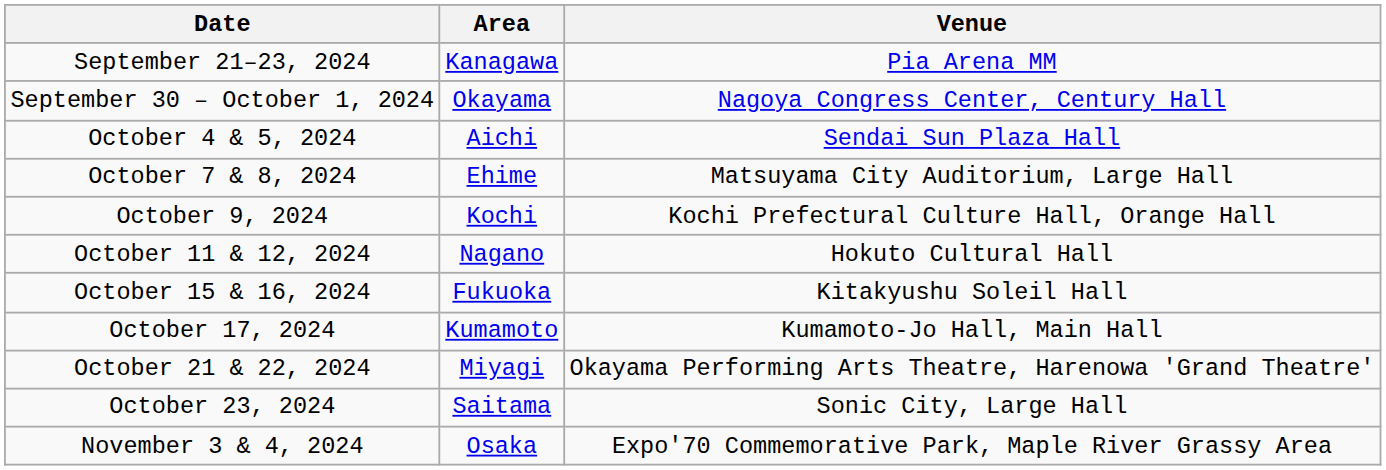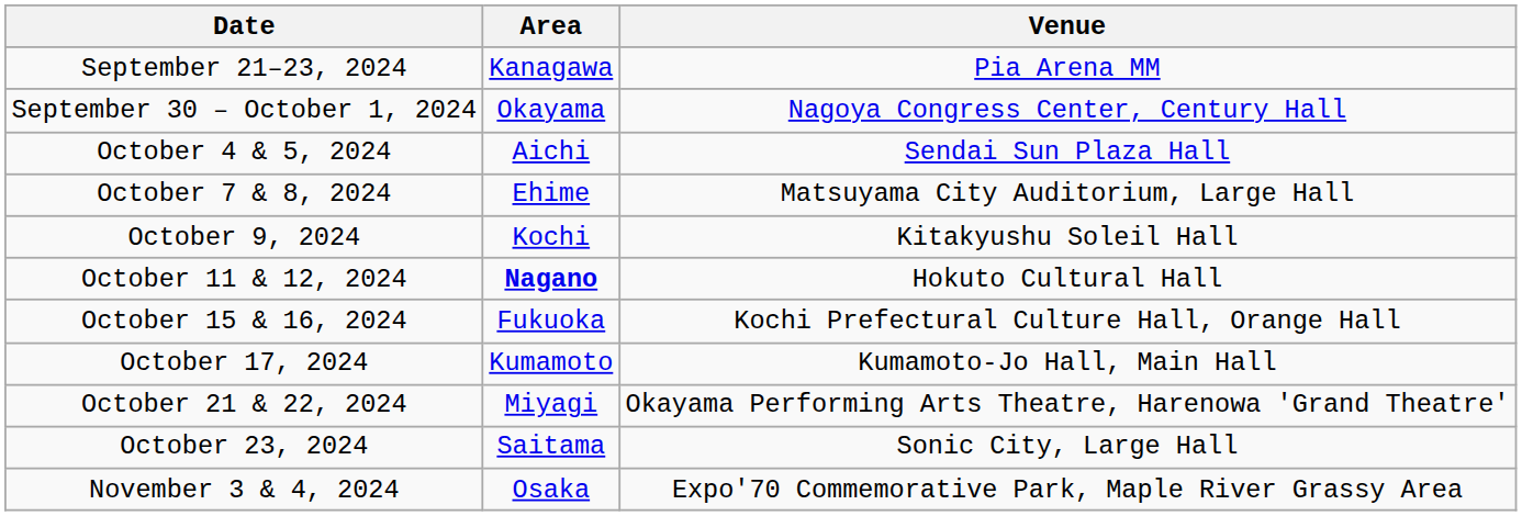October 9, 2024 | Venue: Kochi Prefectural Culture Hall, Orange Hall -> Kitakyushu Soleil Hall
October 11 & 12, 2024 | Area: normal -> bold
October 15 & 16, 2024 | Venue: Kitakyushu Soleil Hall -> Kochi Prefectural Culture Hall, Orange Hall
